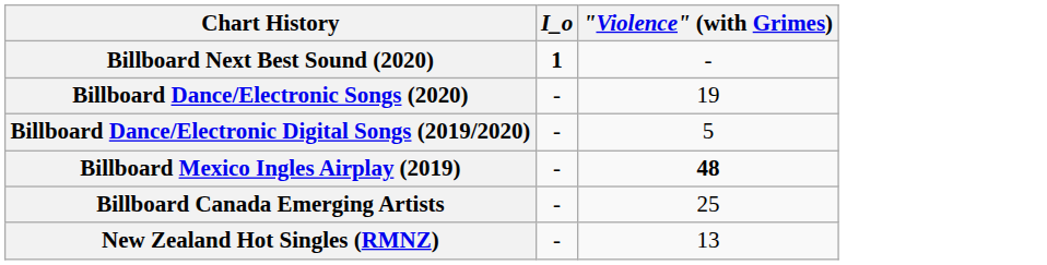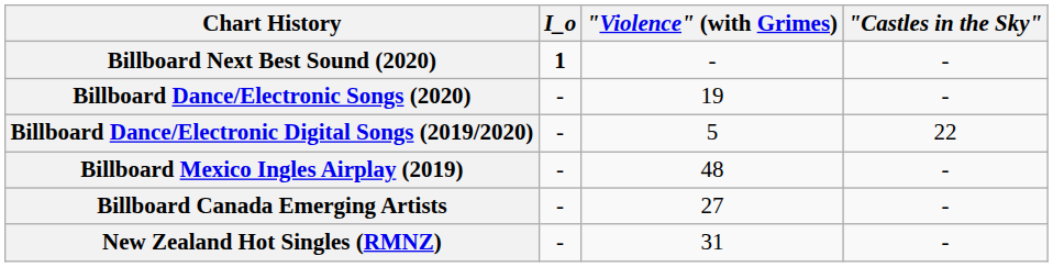+ column: "Castles in the Sky" | - | - | 22 | - | - | -
Billboard Mexico Ingles Airplay (2019) | "Violence" (with Grimes): bold -> normal
Billboard Canada Emerging Artists | "Violence" (with Grimes): 25 -> 27
New Zealand Hot Singles (RMNZ) | "Violence" (with Grimes): 13 -> 31
